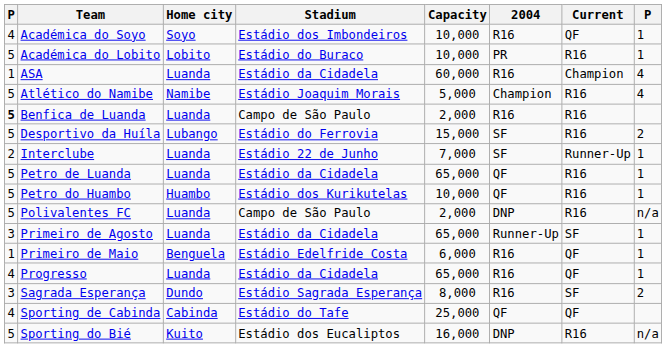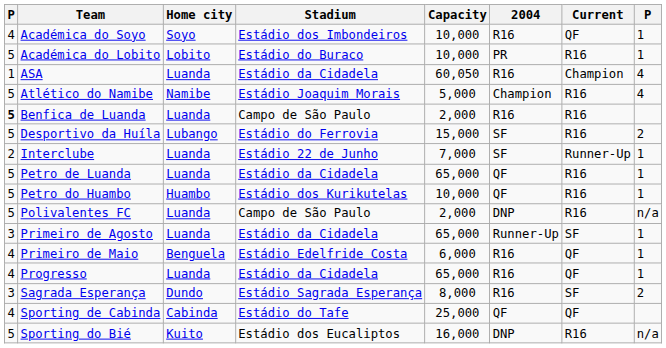ASA | Capacity: 60,000 -> 60,050
Primeiro de Maio | column 1: 1 -> 4
